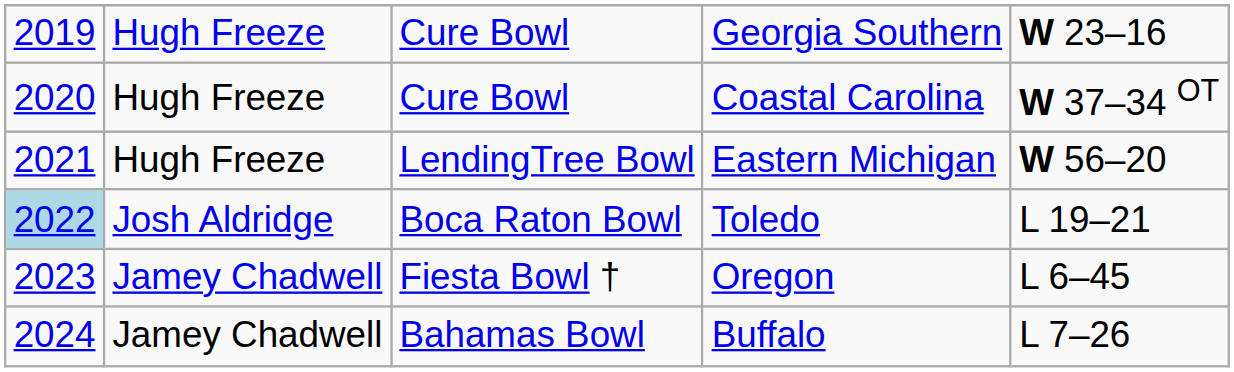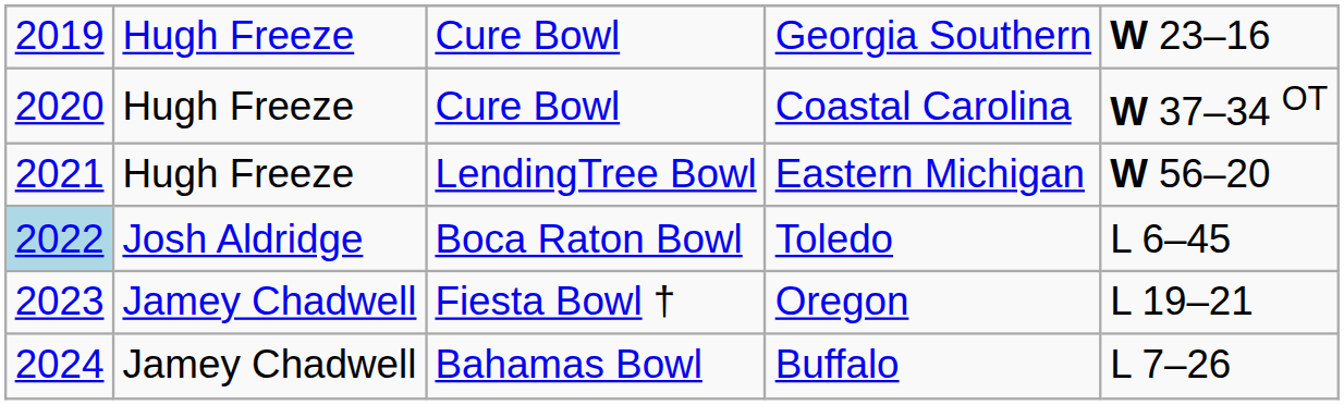Toledo | column 5: L 19–21 -> L 6–45
Oregon | column 5: L 6–45 -> L 19–21
